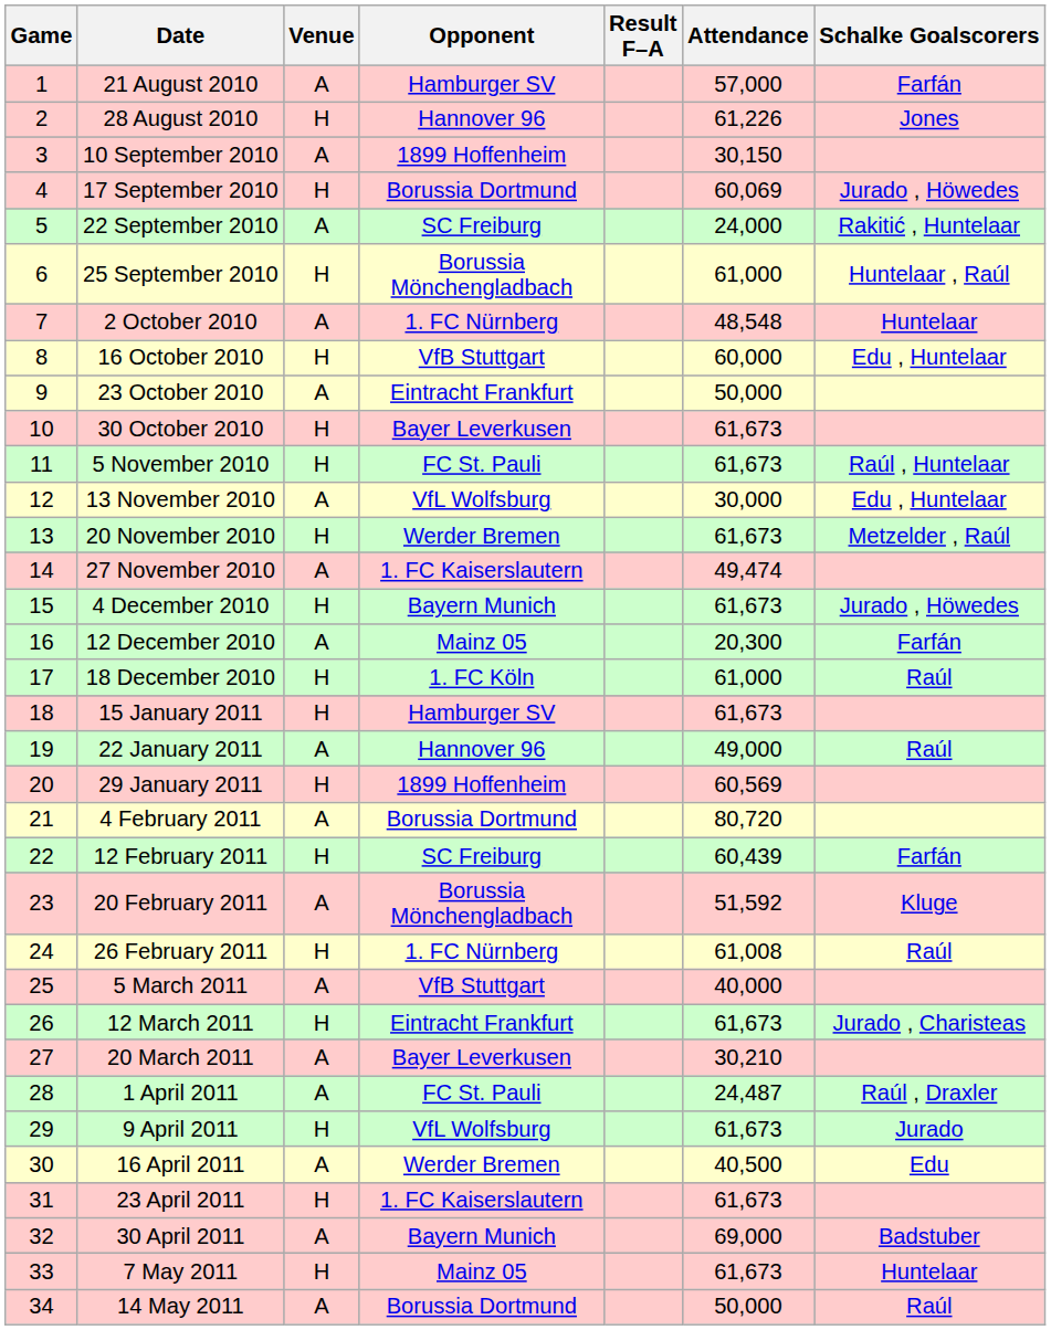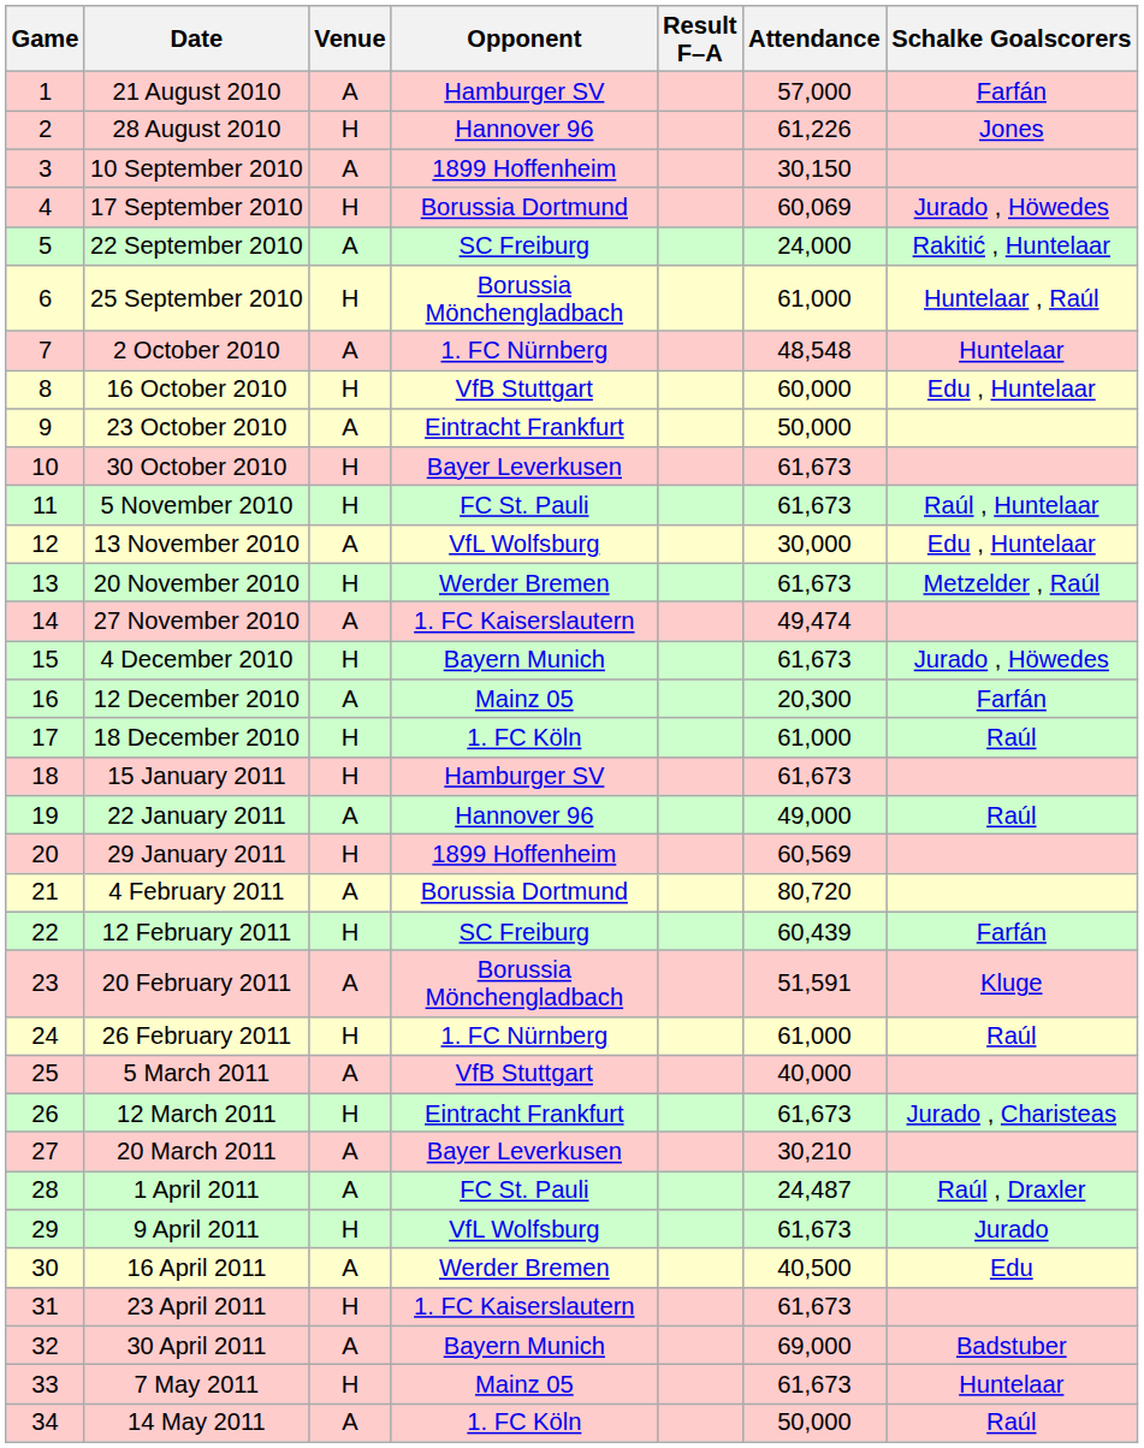20 February 2011 | Attendance: 51,592 -> 51,591
26 February 2011 | Attendance: 61,008 -> 61,000
14 May 2011 | Opponent: Borussia Dortmund -> 1. FC Köln
